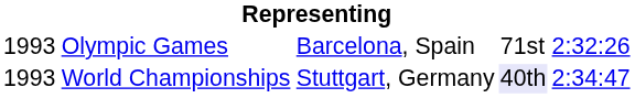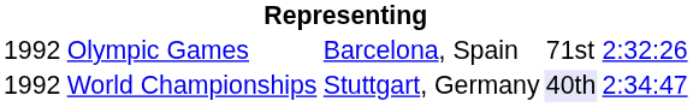Olympic Games | column 1: 1993 -> 1992
World Championships | column 1: 1993 -> 1992
